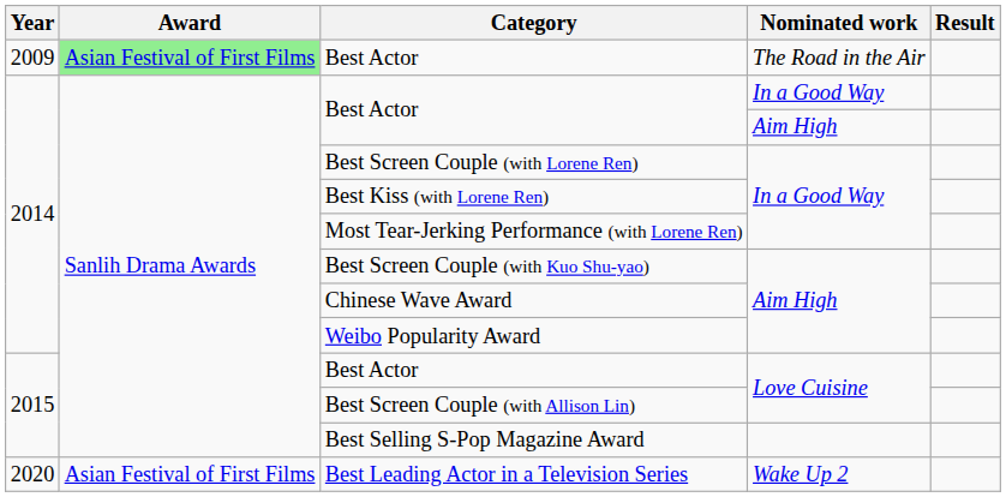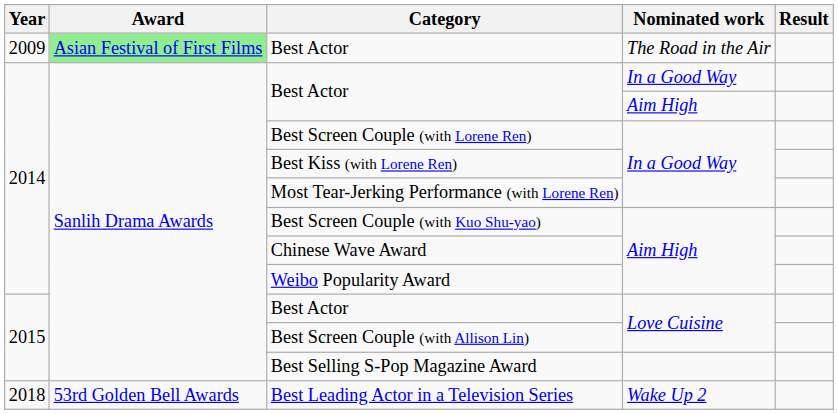Best Leading Actor in a Television Series | Year: 2020 -> 2018
Best Leading Actor in a Television Series | Award: Asian Festival of First Films -> 53rd Golden Bell Awards
